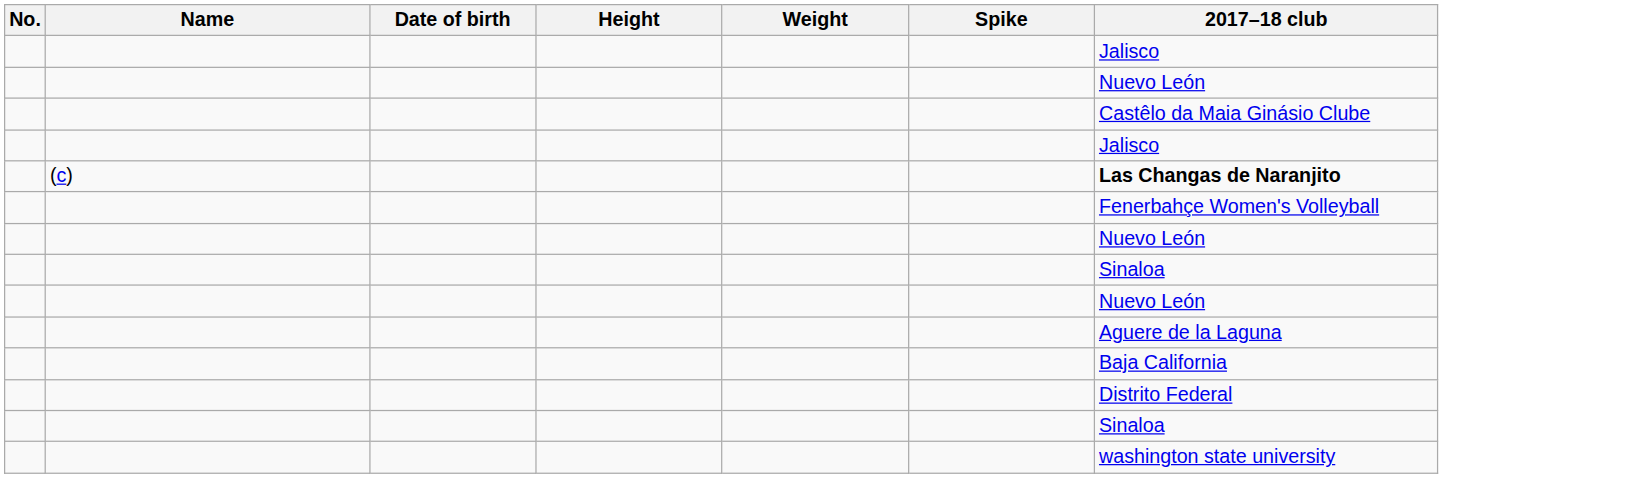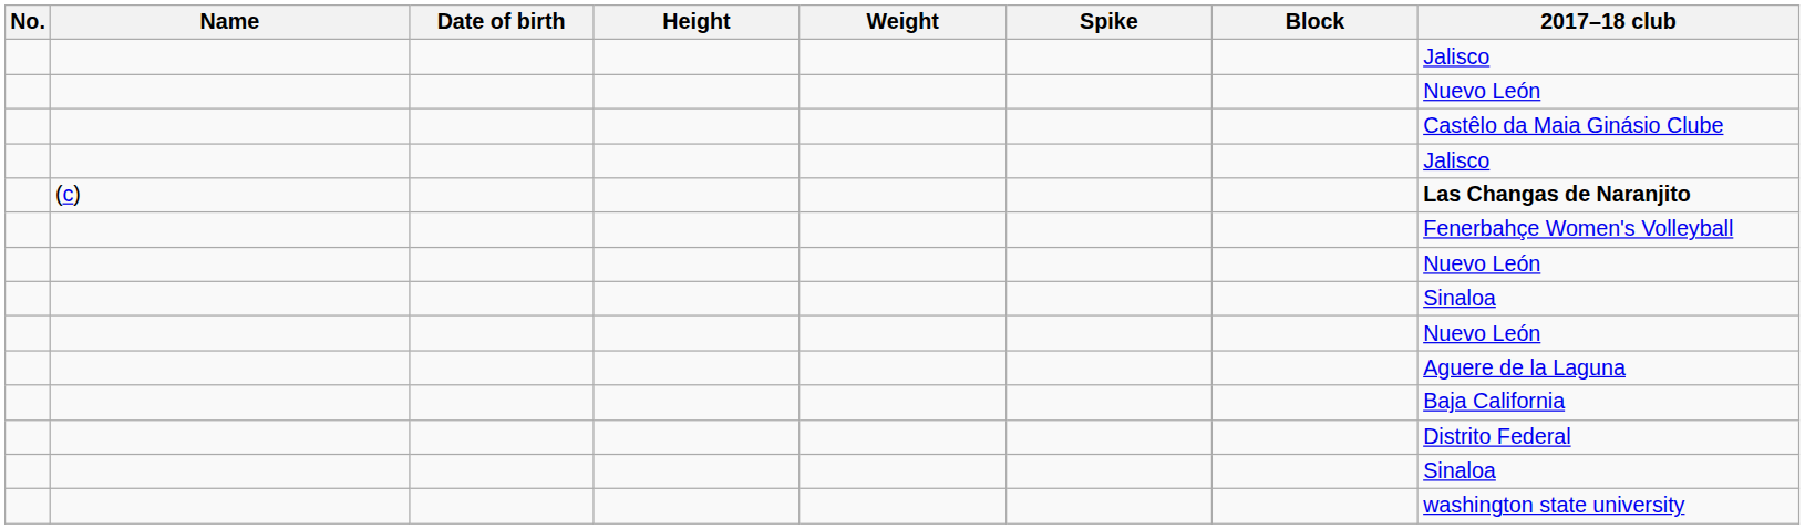+ column: Block
